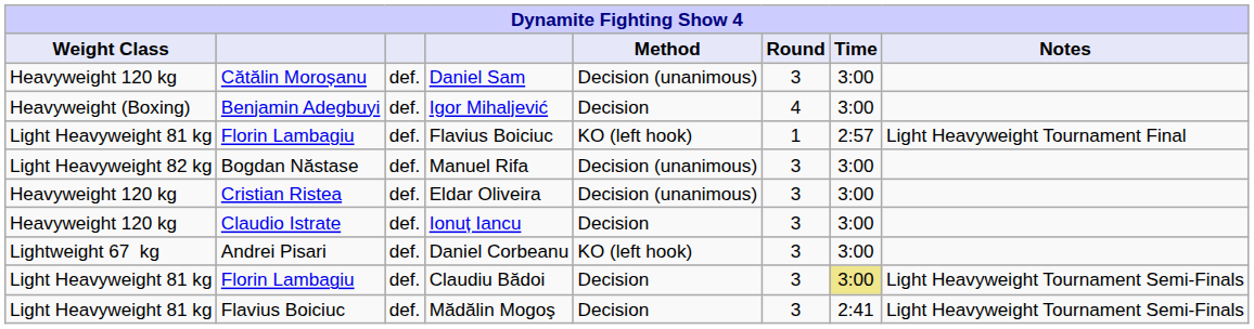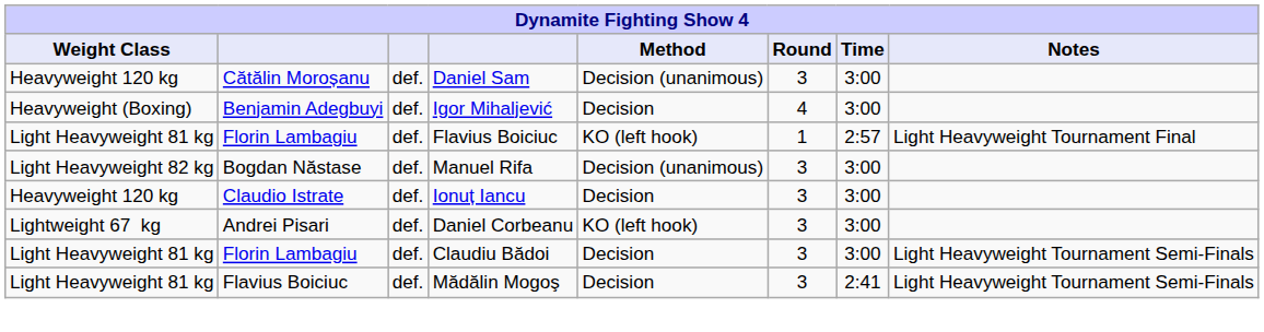- row: Heavyweight 120 kg | Cristian Ristea | def. | Eldar Oliveira | Decision (unanimous) | 3 | 3:00
Claudiu Bădoi | Time: khaki background -> no background
